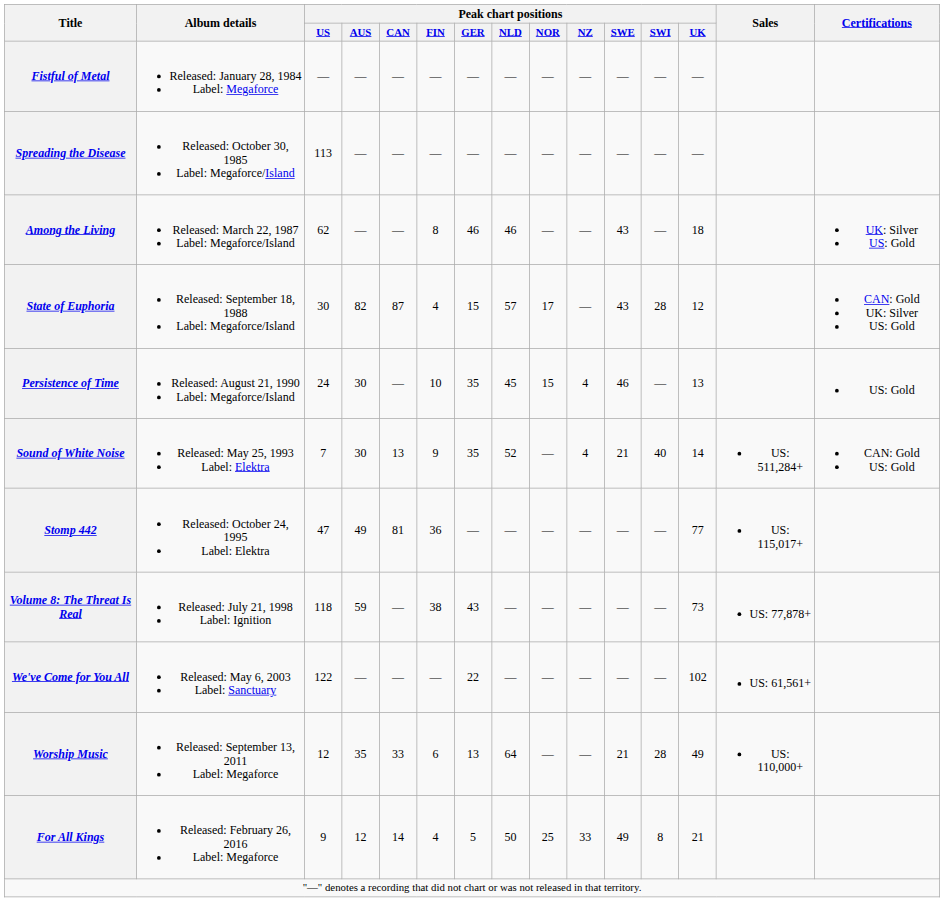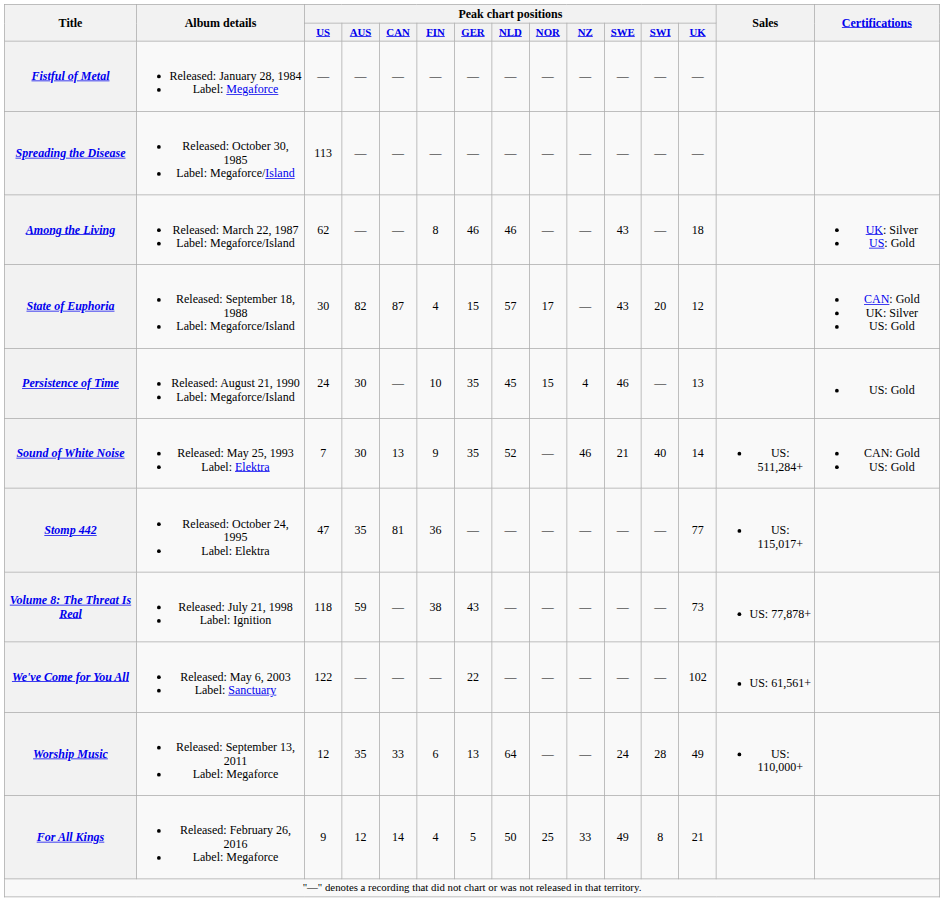State of Euphoria | Peak chart positions / SWI: 28 -> 20
Sound of White Noise | Peak chart positions / NZ: 4 -> 46
Stomp 442 | Peak chart positions / AUS: 49 -> 35
Worship Music | Peak chart positions / SWE: 21 -> 24
